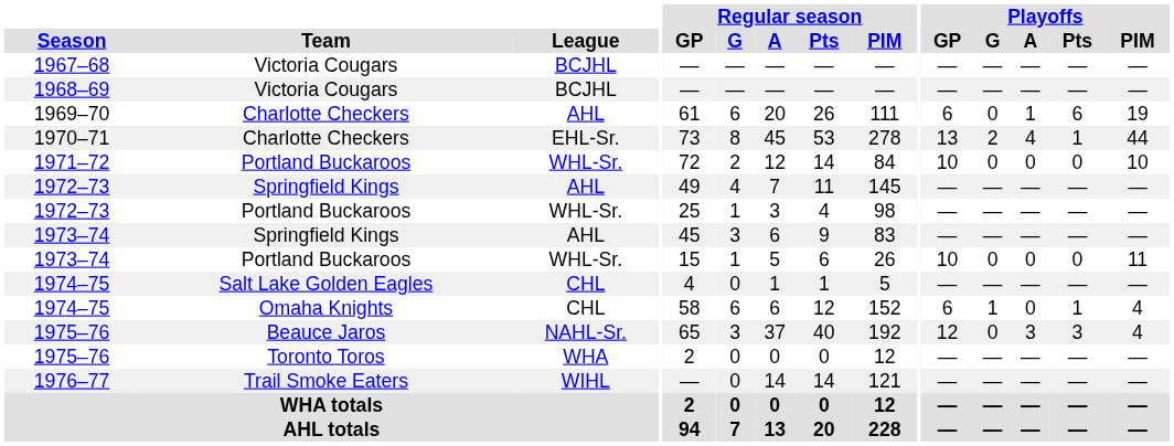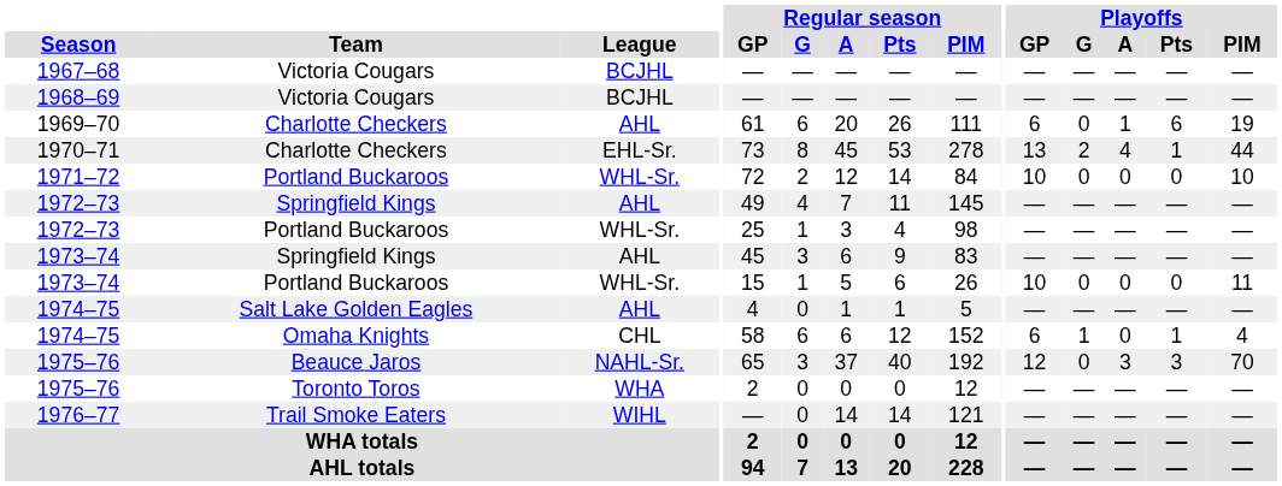1974–75 / Salt Lake Golden Eagles | League: CHL -> AHL
1975–76 / Beauce Jaros | Playoffs / PIM: 4 -> 70
